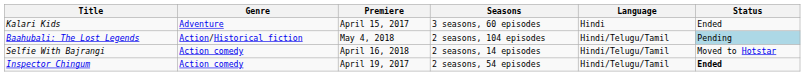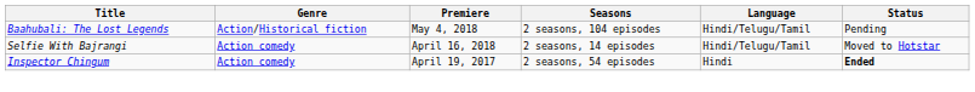- row: Kalari Kids | Adventure | April 15, 2017 | 3 seasons, 60 episodes | Hindi | Ended
Baahubali: The Lost Legends | Status: lightblue background -> no background
Inspector Chingum | Language: Hindi/Telugu/Tamil -> Hindi
